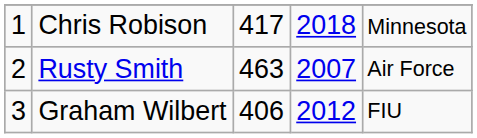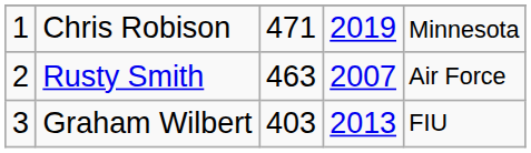Chris Robison | column 3: 417 -> 471
Chris Robison | column 4: 2018 -> 2019
Graham Wilbert | column 3: 406 -> 403
Graham Wilbert | column 4: 2012 -> 2013
